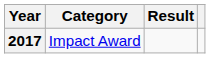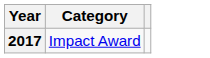- column: Result
